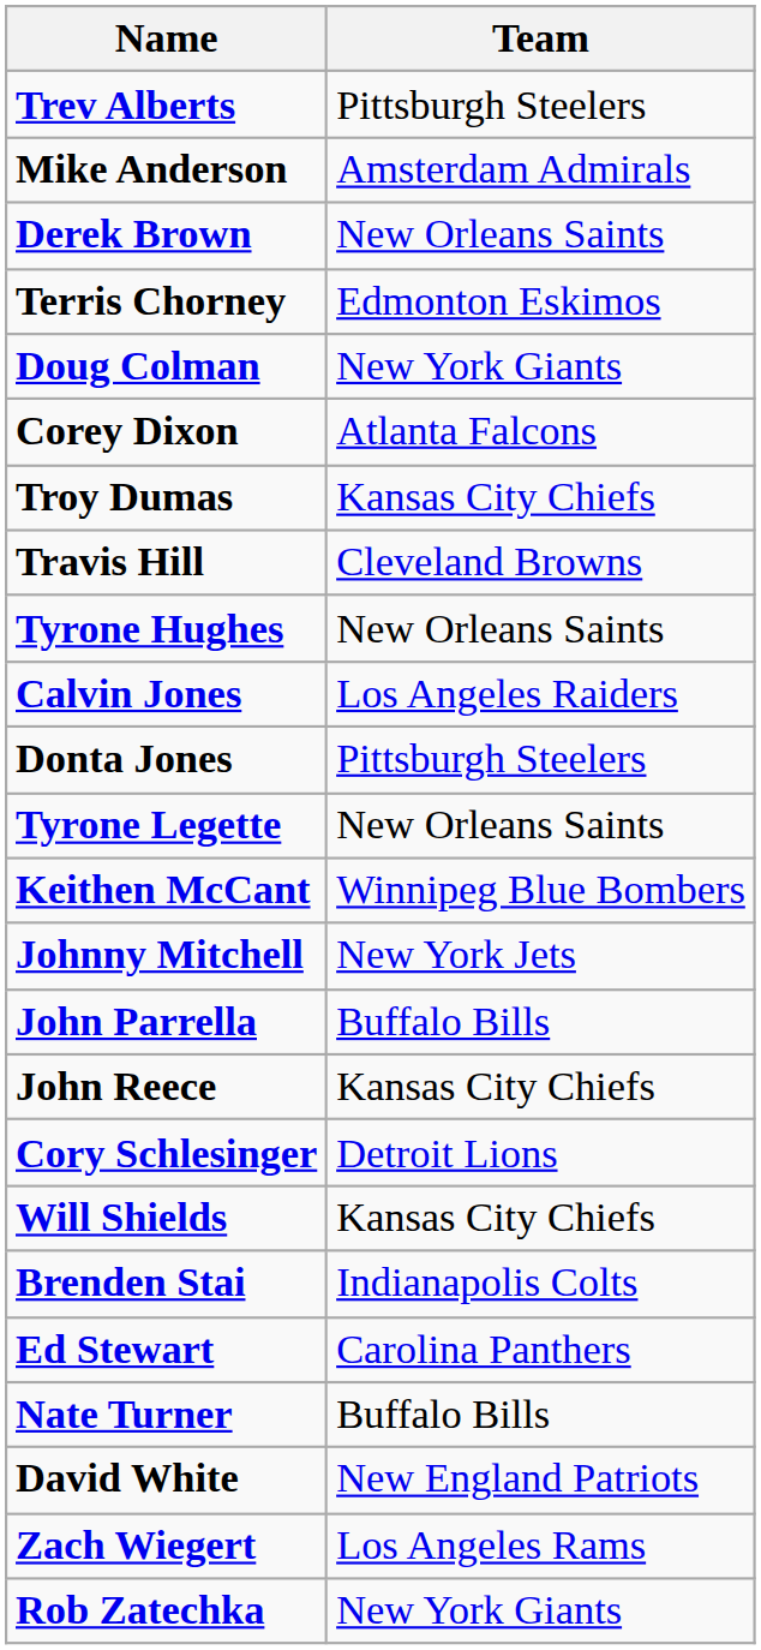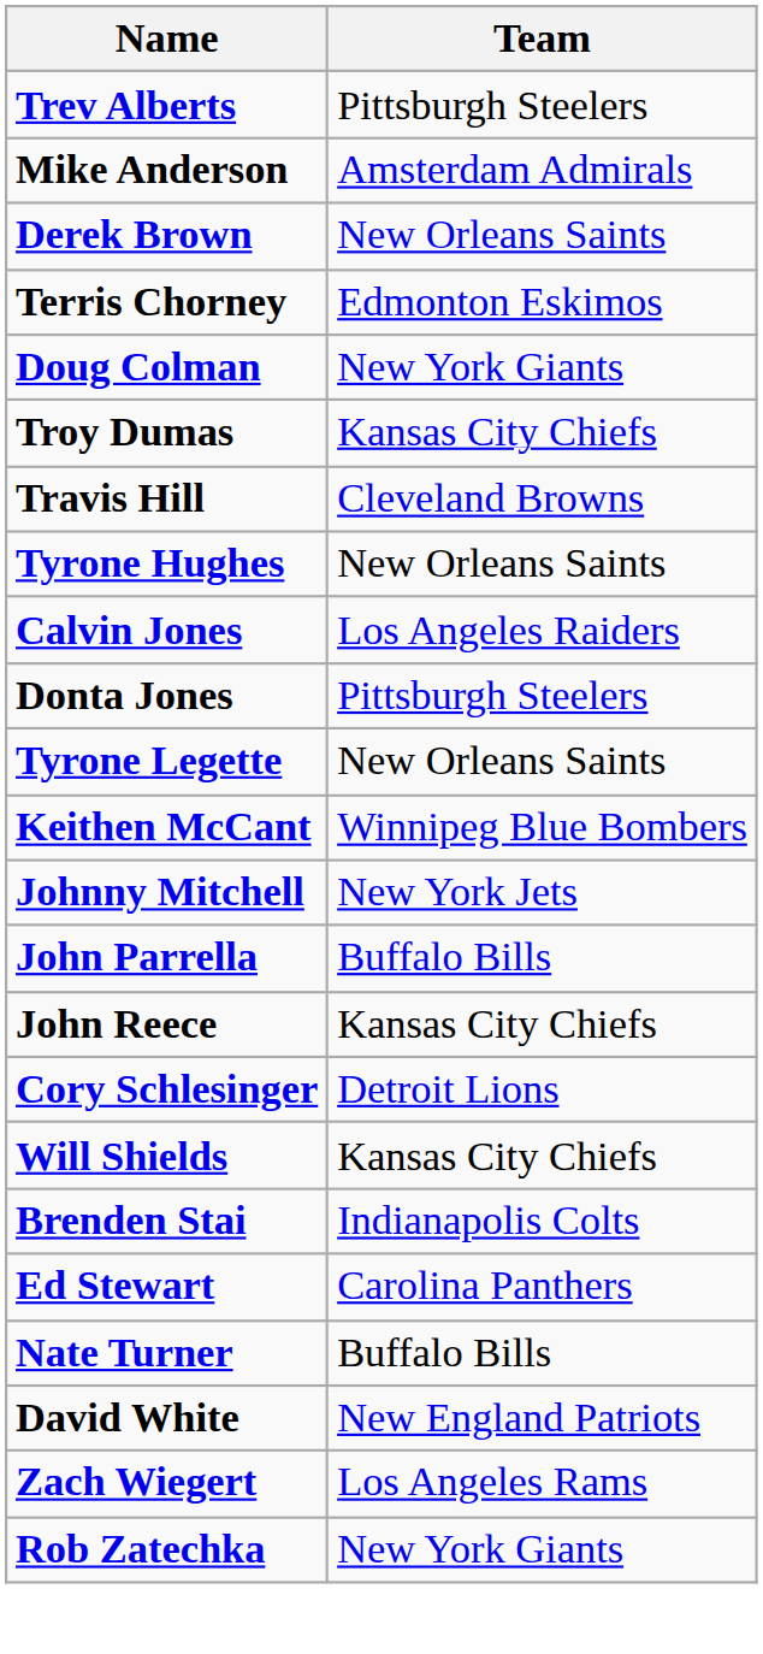- row: Corey Dixon | Atlanta Falcons
